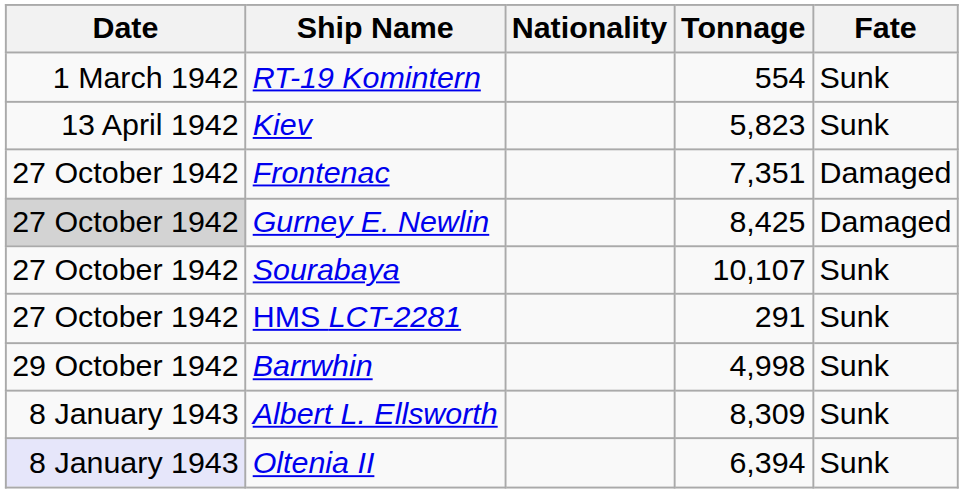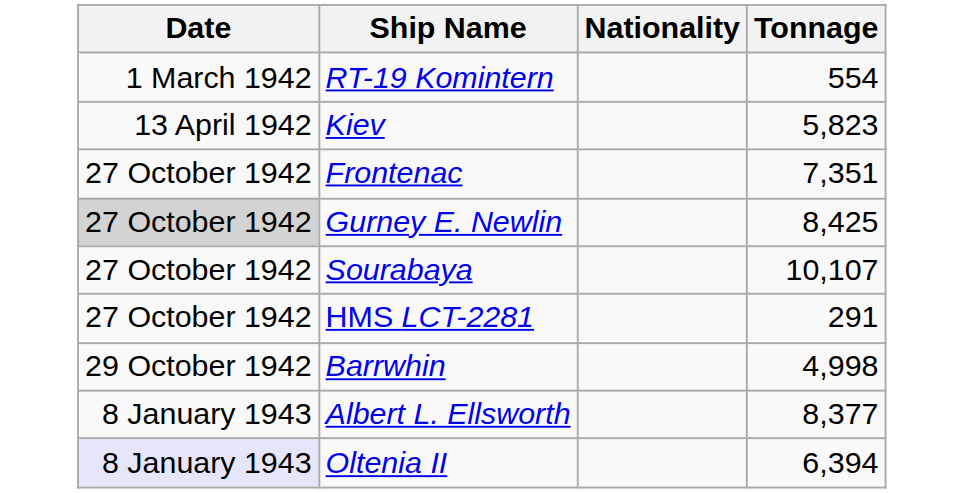- column: Fate | Sunk | Sunk | Damaged | Damaged | Sunk | Sunk | Sunk | Sunk | Sunk
Albert L. Ellsworth | Tonnage: 8,309 -> 8,377
